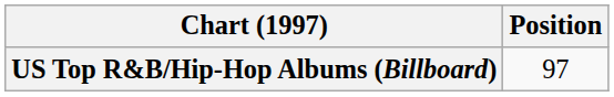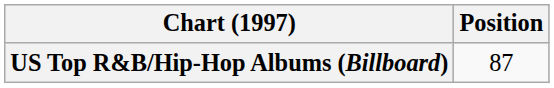US Top R&B/Hip-Hop Albums (Billboard) | Position: 97 -> 87
